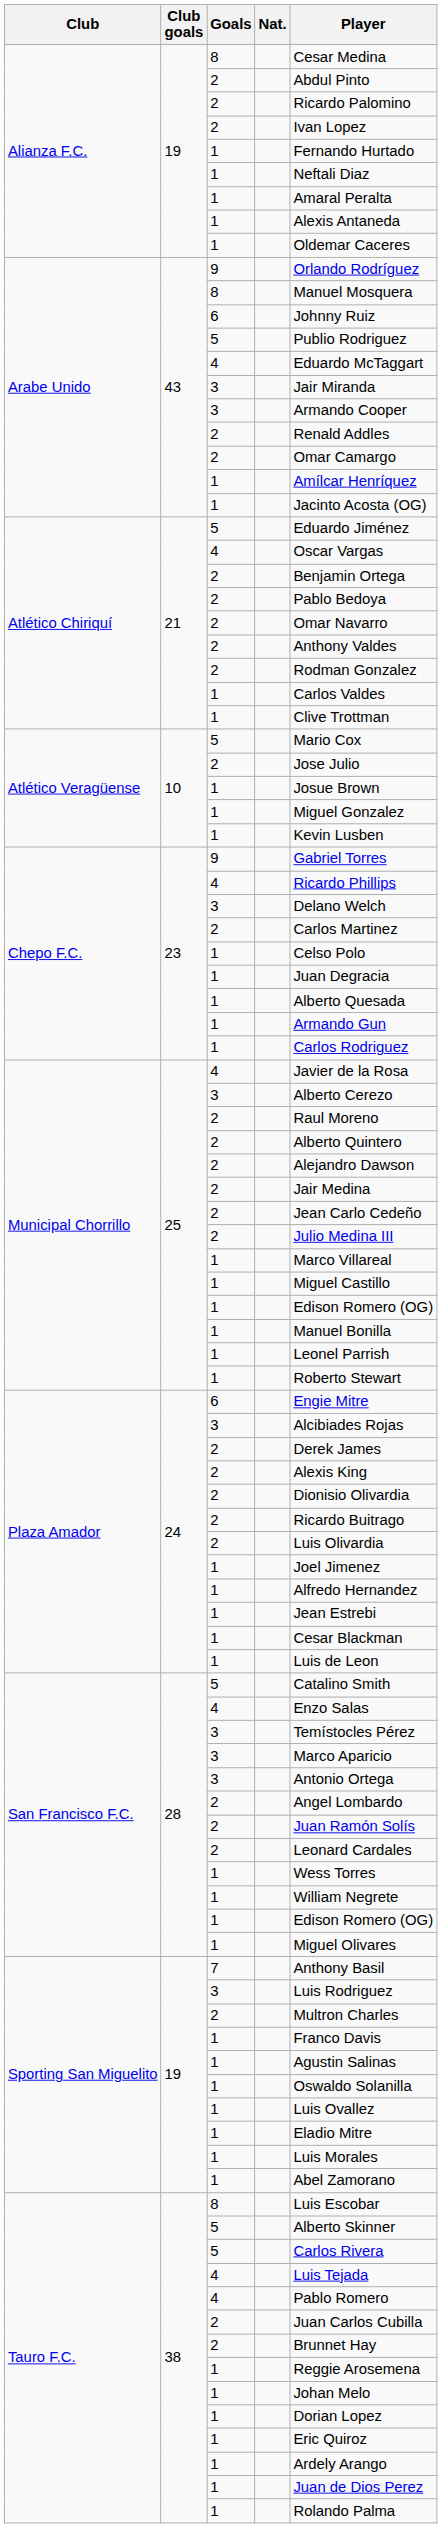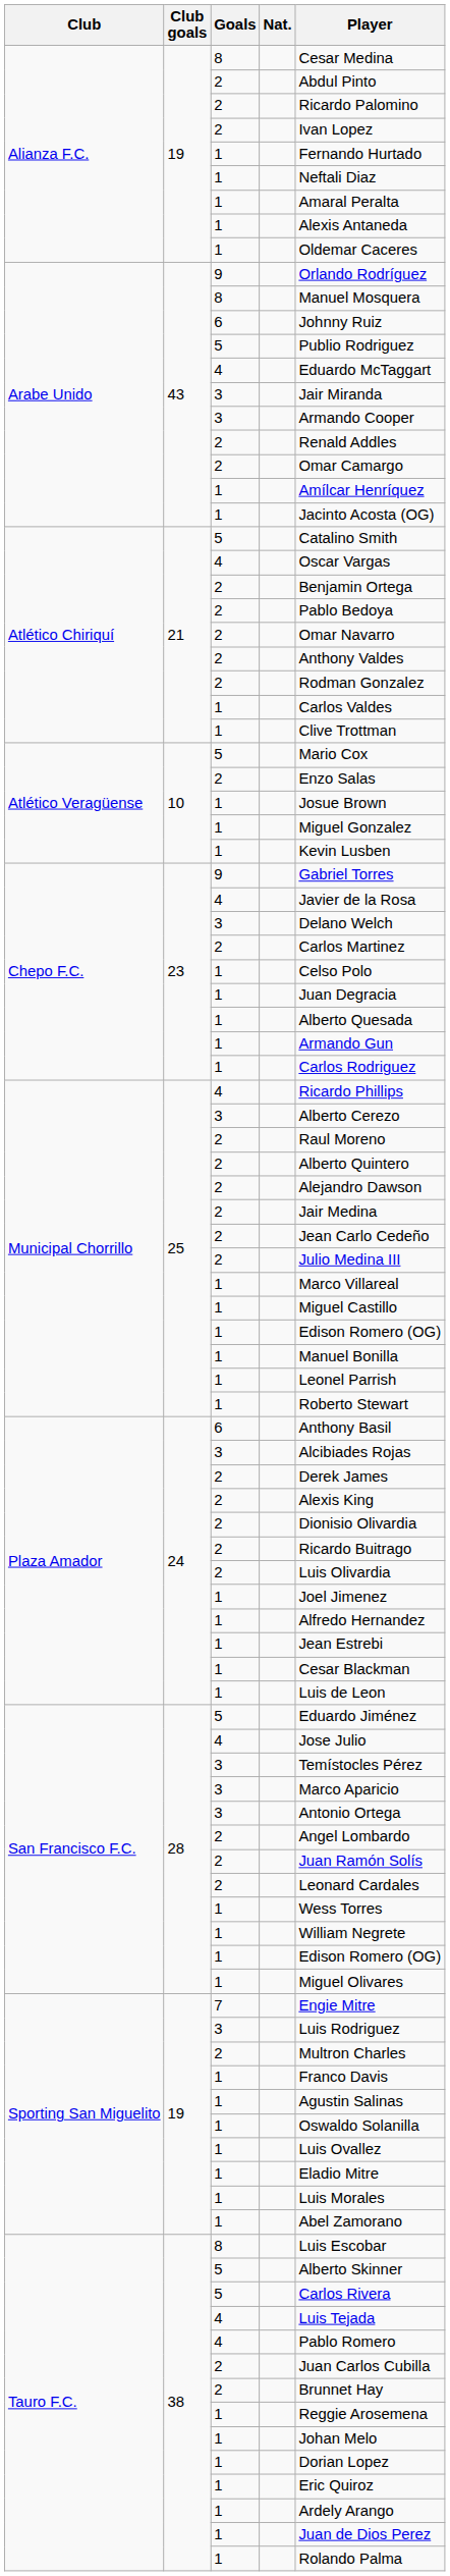Atlético Chiriquí / 5 | Player: Eduardo Jiménez -> Catalino Smith
Atlético Veragüense / 2 | Player: Jose Julio -> Enzo Salas
Chepo F.C. / 4 | Player: Ricardo Phillips -> Javier de la Rosa
Municipal Chorrillo / 4 | Player: Javier de la Rosa -> Ricardo Phillips
Plaza Amador / 6 | Player: Engie Mitre -> Anthony Basil
San Francisco F.C. / 5 | Player: Catalino Smith -> Eduardo Jiménez
San Francisco F.C. / 4 | Player: Enzo Salas -> Jose Julio
Sporting San Miguelito / 7 | Player: Anthony Basil -> Engie Mitre
